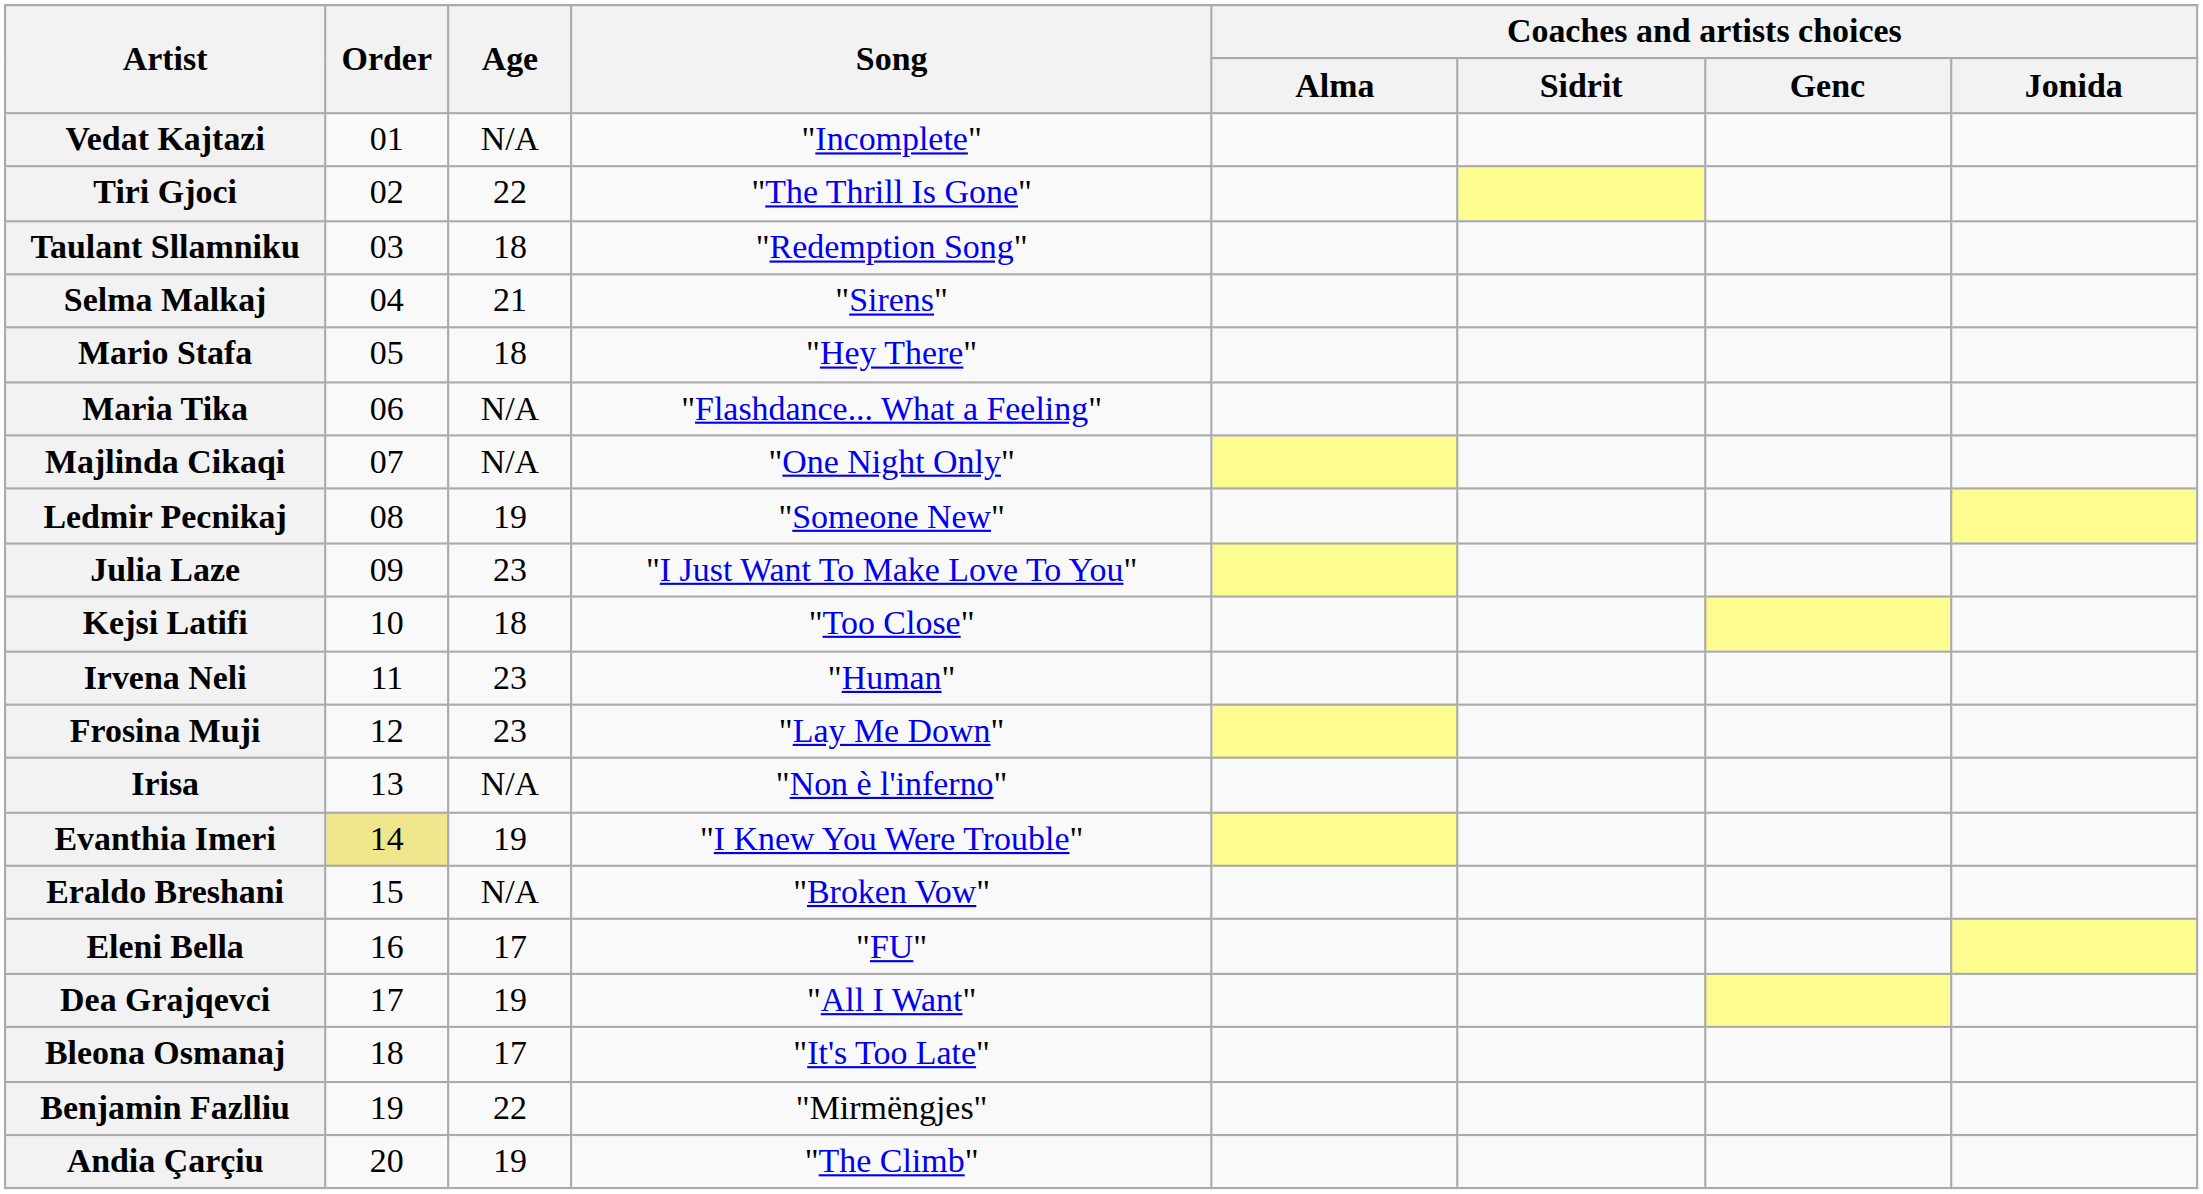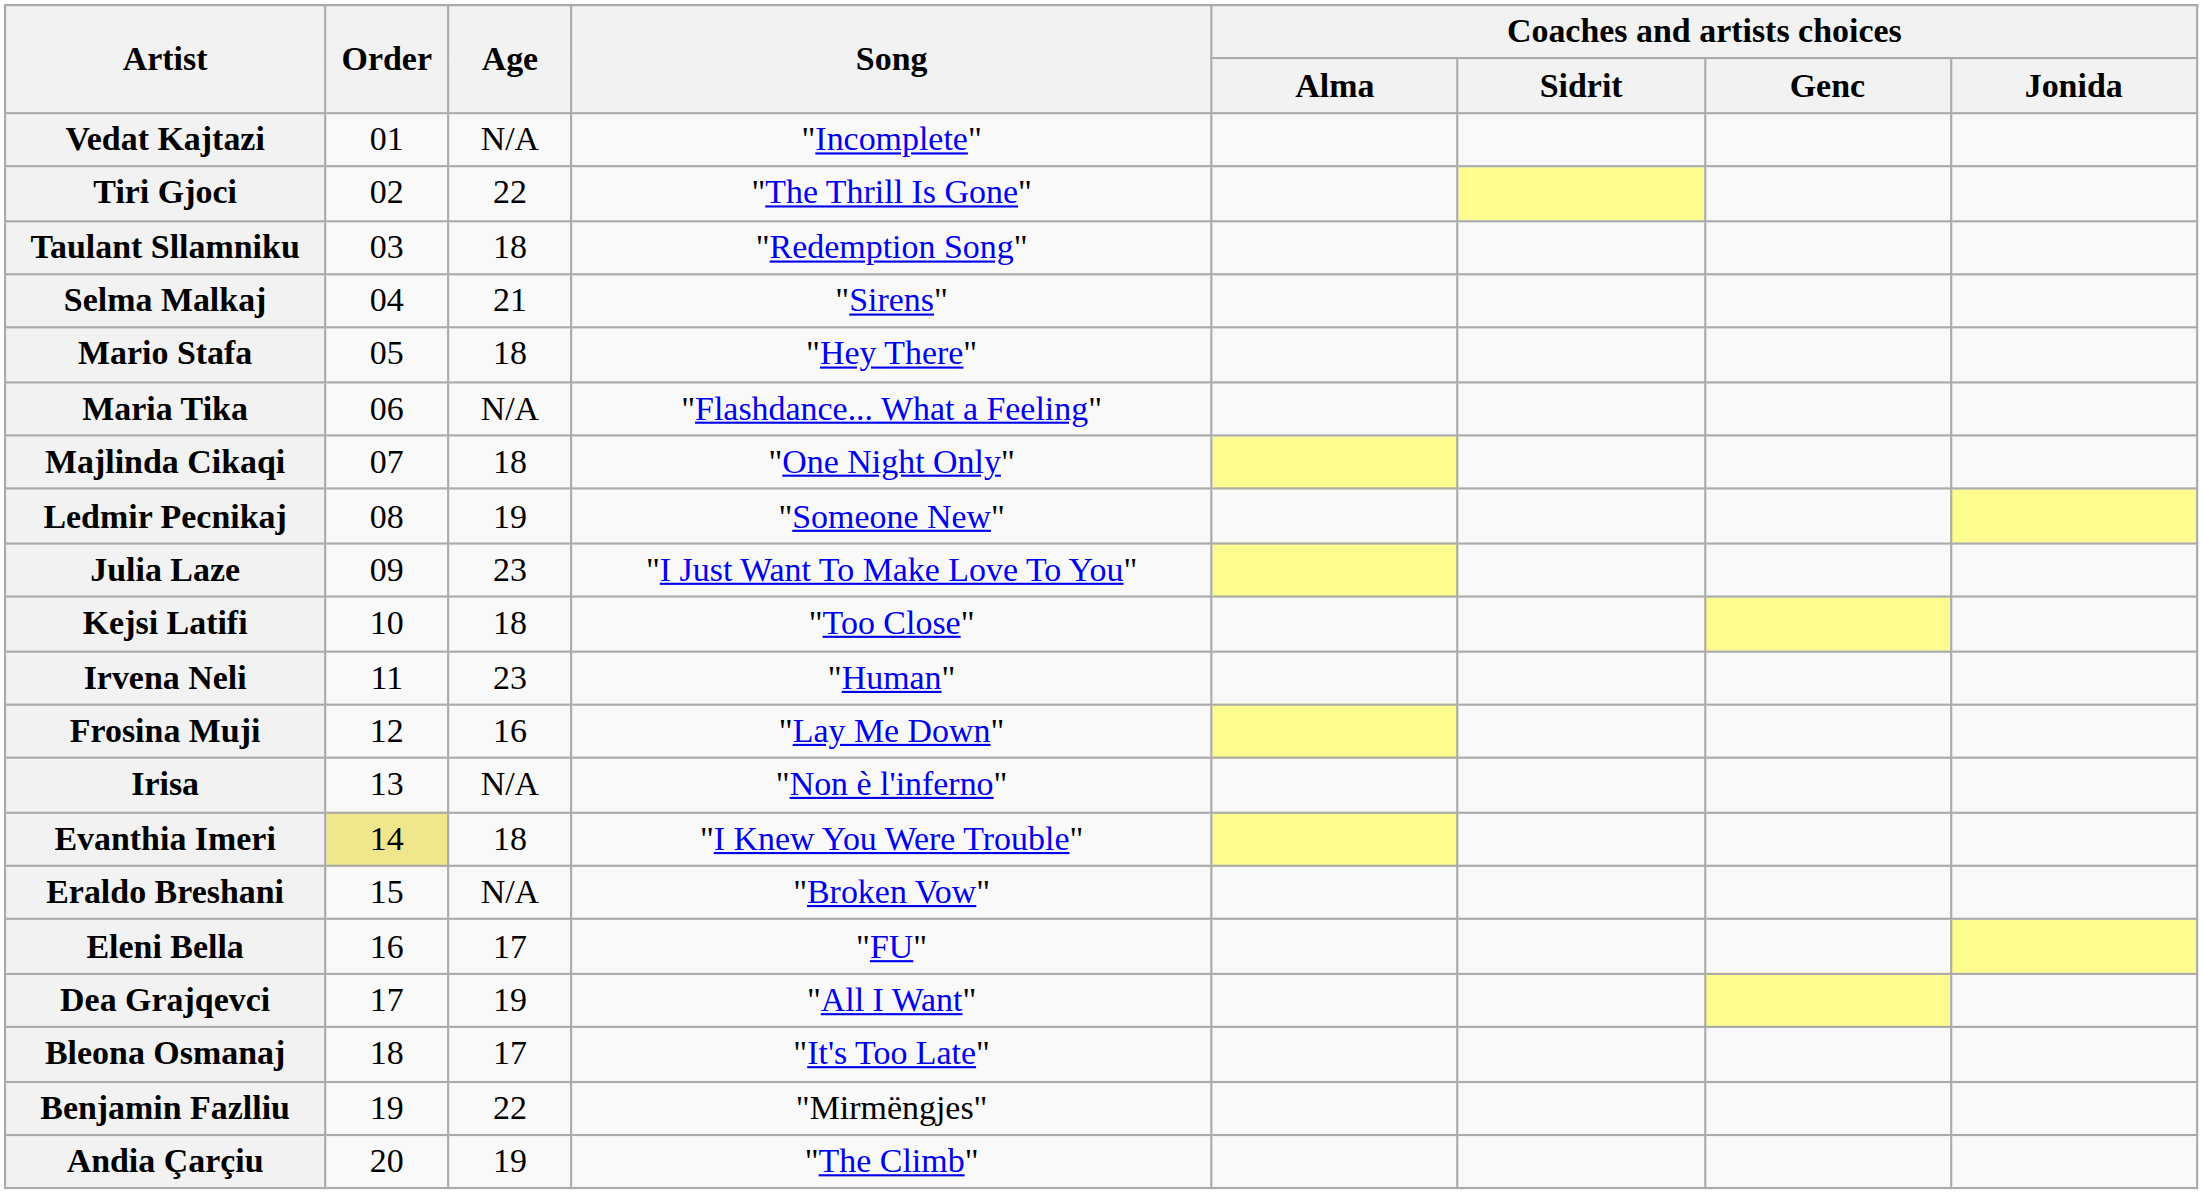Majlinda Cikaqi | Age: N/A -> 18
Frosina Muji | Age: 23 -> 16
Evanthia Imeri | Age: 19 -> 18
